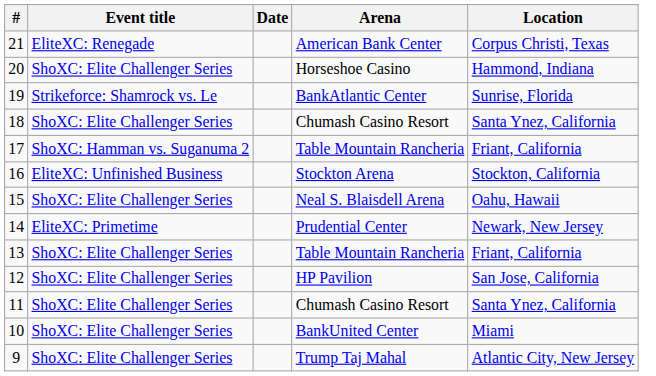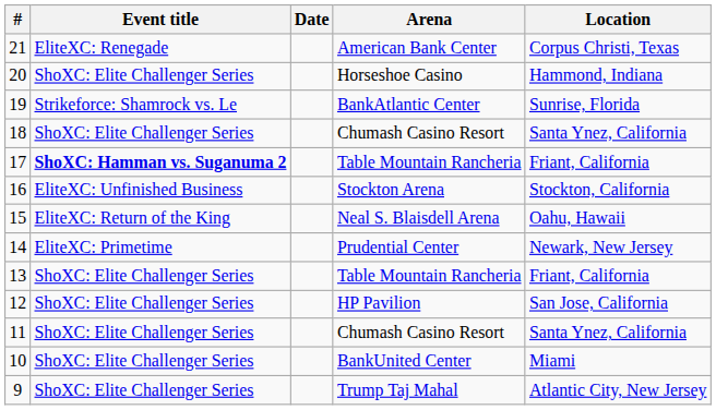17 | Event title: normal -> bold
15 | Event title: ShoXC: Elite Challenger Series -> EliteXC: Return of the King
